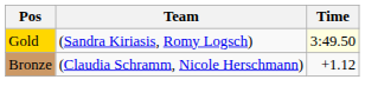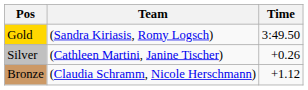Gold | Time: lightyellow background -> no background
+ row: Silver | (Cathleen Martini, Janine Tischer) | +0.26
